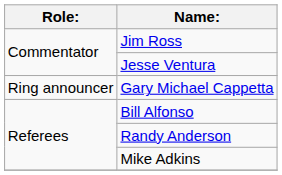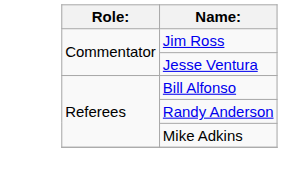- row: Ring announcer | Gary Michael Cappetta
